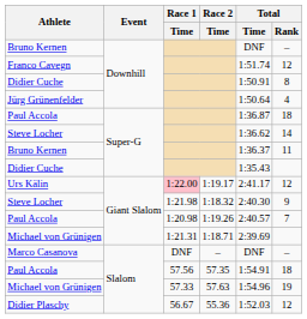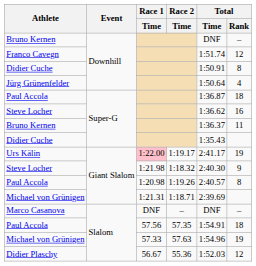Steve Locher / Super-G | Total / Rank: 14 -> 16
Urs Kälin | Total / Rank: 12 -> 19
Paul Accola / Giant Slalom | Total / Rank: 7 -> 8
